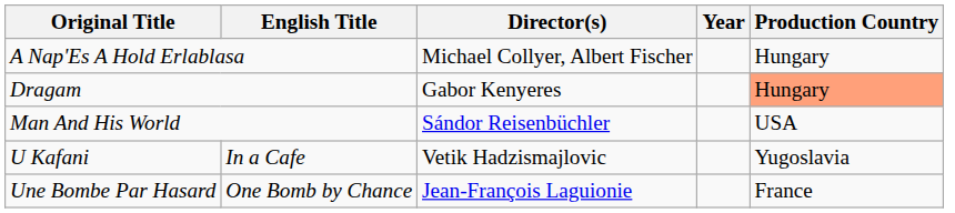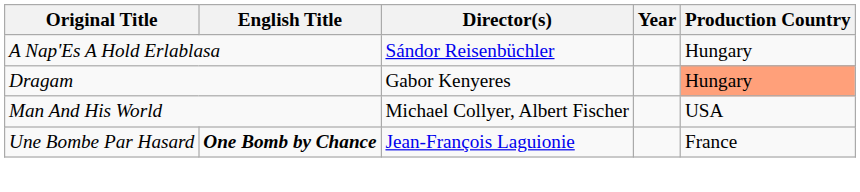A Nap'Es A Hold Erlablasa | Director(s): Michael Collyer, Albert Fischer -> Sándor Reisenbüchler
Man And His World | Director(s): Sándor Reisenbüchler -> Michael Collyer, Albert Fischer
- row: U Kafani | In a Cafe | Vetik Hadzismajlovic | Yugoslavia
Une Bombe Par Hasard | English Title: normal -> bold
